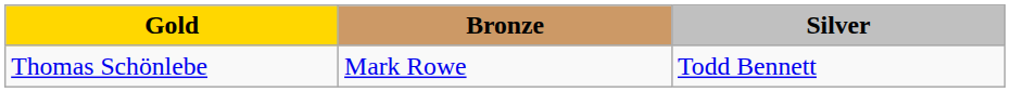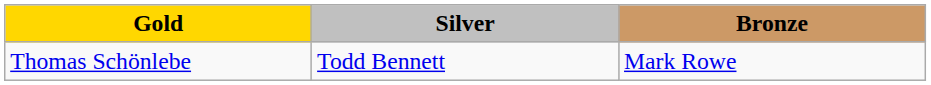columns swapped: Silver <-> Bronze
